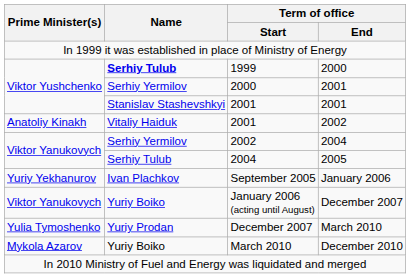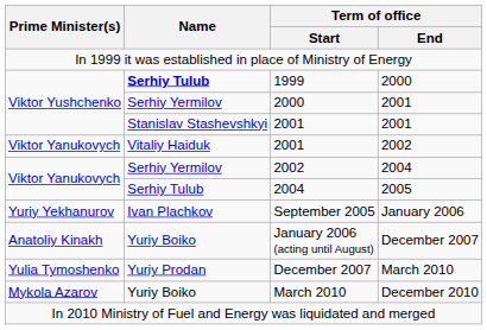2001 / 2002 | Prime Minister(s): Anatoliy Kinakh -> Viktor Yanukovych
January 2006 (acting until August) | Prime Minister(s): Viktor Yanukovych -> Anatoliy Kinakh
